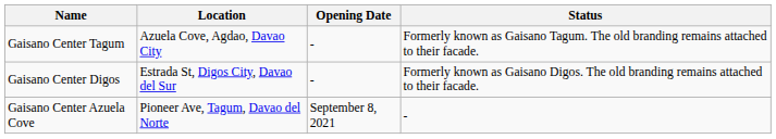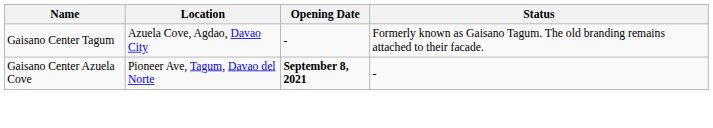- row: Gaisano Center Digos | Estrada St, Digos City, Davao del Sur | - | Formerly known as Gaisano Digos. The old branding remains attached to their facade.
Gaisano Center Azuela Cove | Opening Date: normal -> bold
